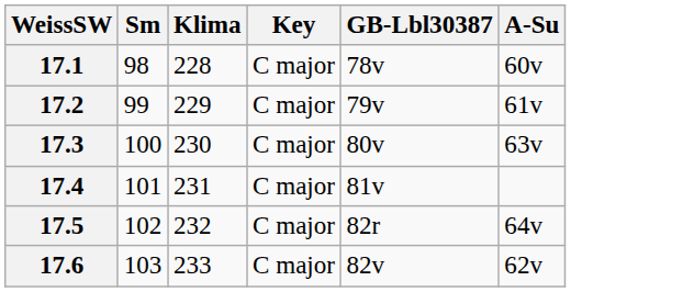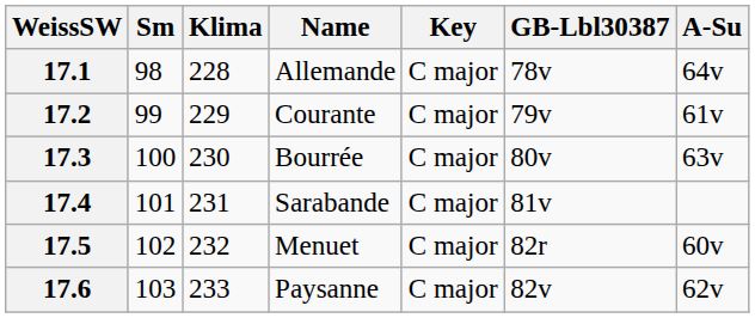+ column: Name | Allemande | Courante | Bourrée | Sarabande | Menuet | Paysanne
17.1 | A-Su: 60v -> 64v
17.5 | A-Su: 64v -> 60v
